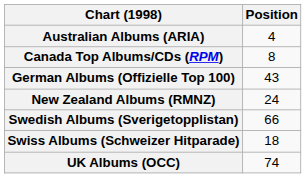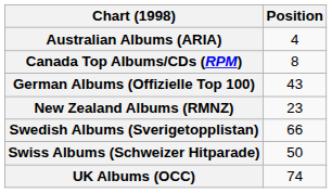New Zealand Albums (RMNZ) | Position: 24 -> 23
Swiss Albums (Schweizer Hitparade) | Position: 18 -> 50
